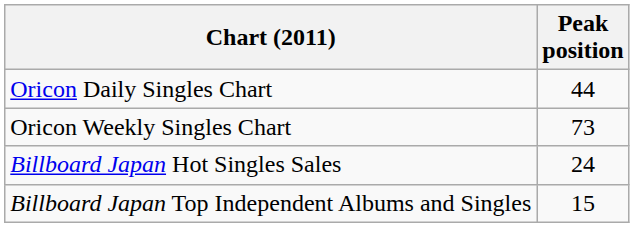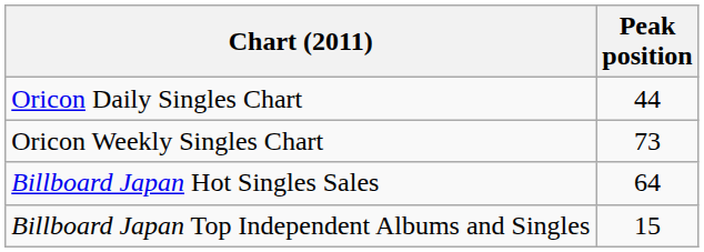Billboard Japan Hot Singles Sales | Peak position: 24 -> 64
